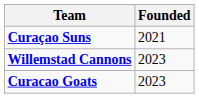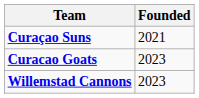rows swapped: Curacao Goats <-> Willemstad Cannons
